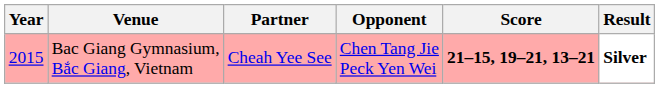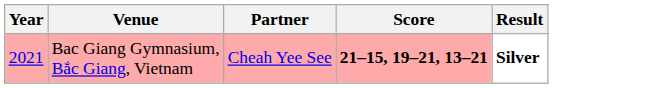- column: Opponent | Chen Tang Jie Peck Yen Wei
Bac Giang Gymnasium, Bắc Giang, Vietnam | Year: 2015 -> 2021
